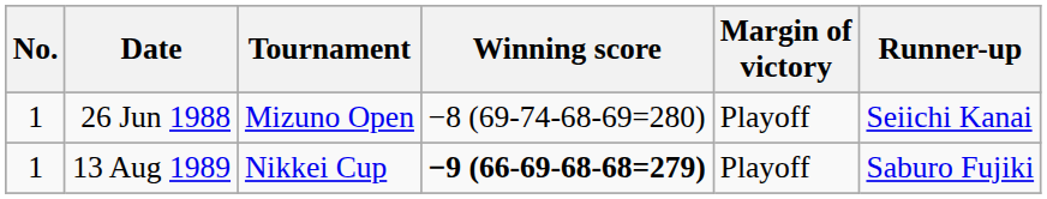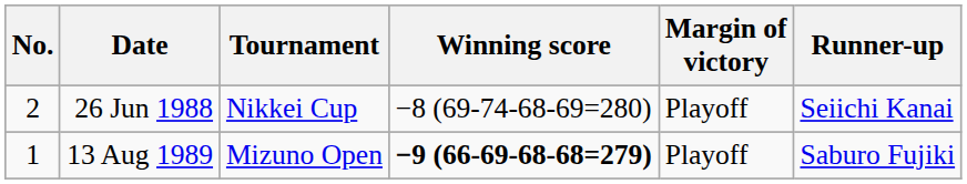26 Jun 1988 | No.: 1 -> 2
26 Jun 1988 | Tournament: Mizuno Open -> Nikkei Cup
13 Aug 1989 | Tournament: Nikkei Cup -> Mizuno Open
